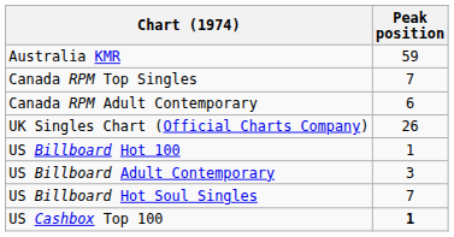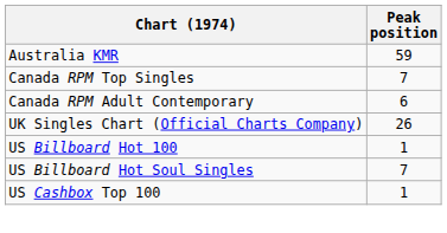- row: US Billboard Adult Contemporary | 3
US Cashbox Top 100 | Peak position: bold -> normal
